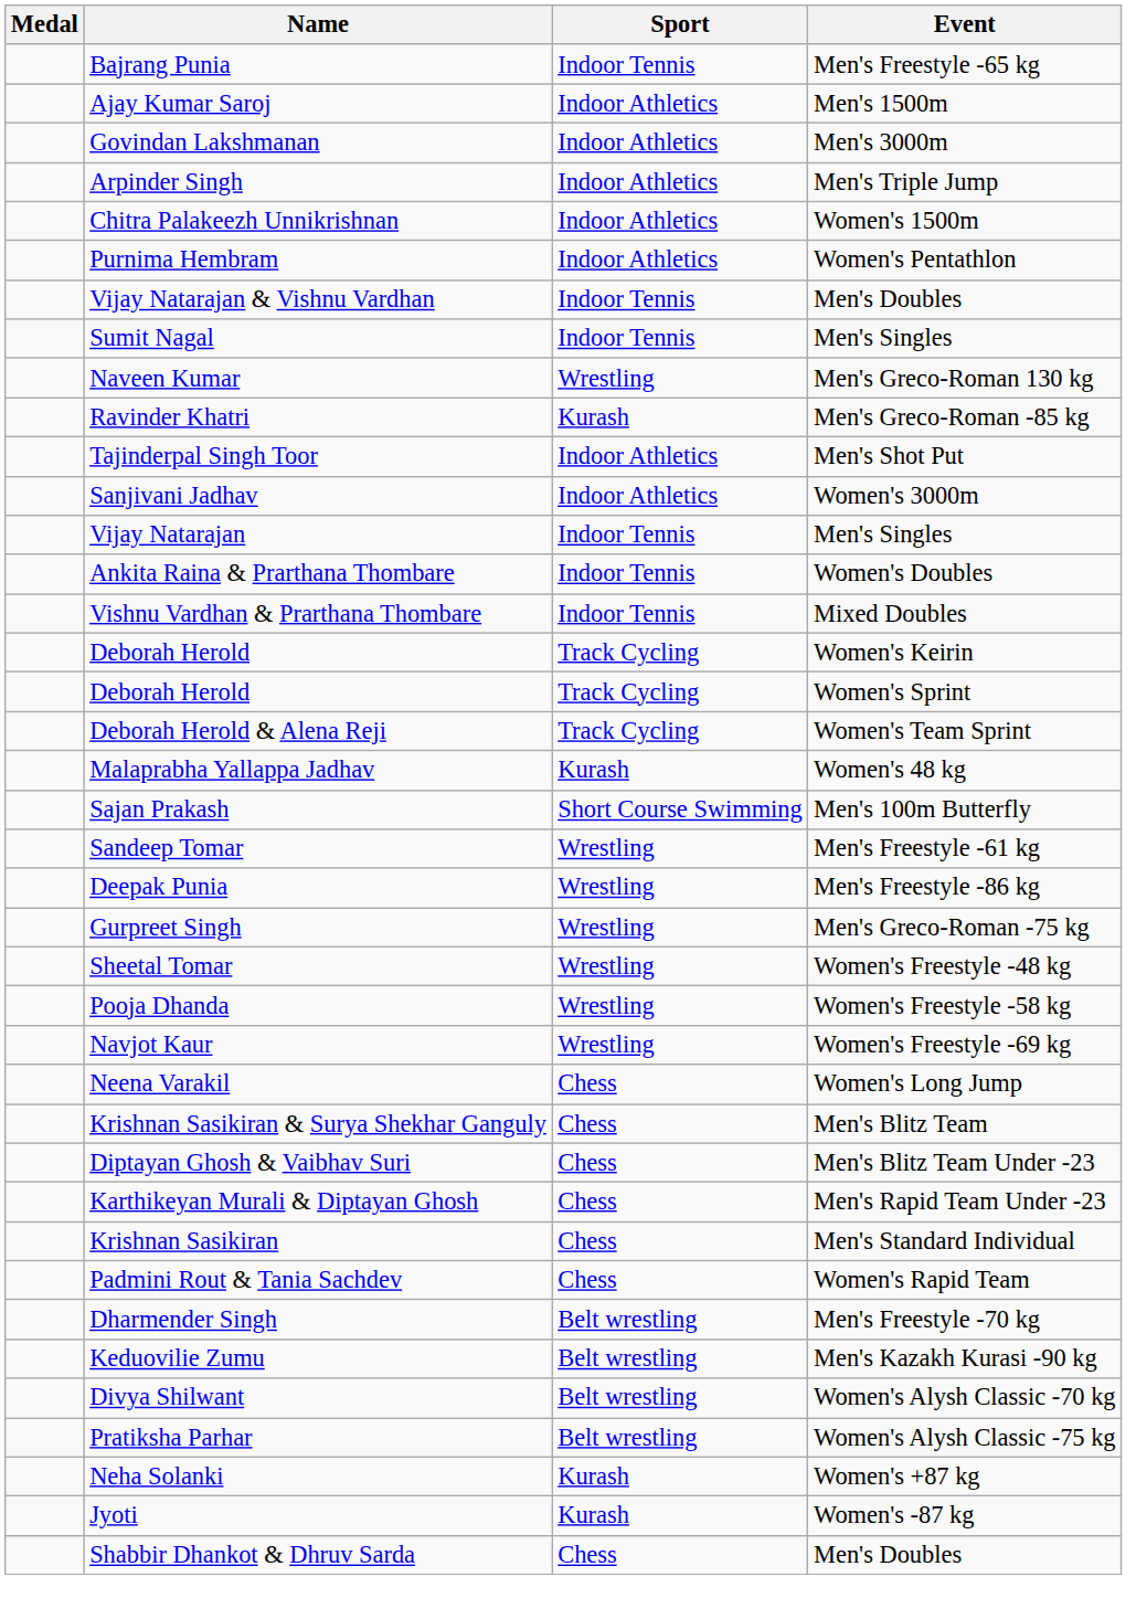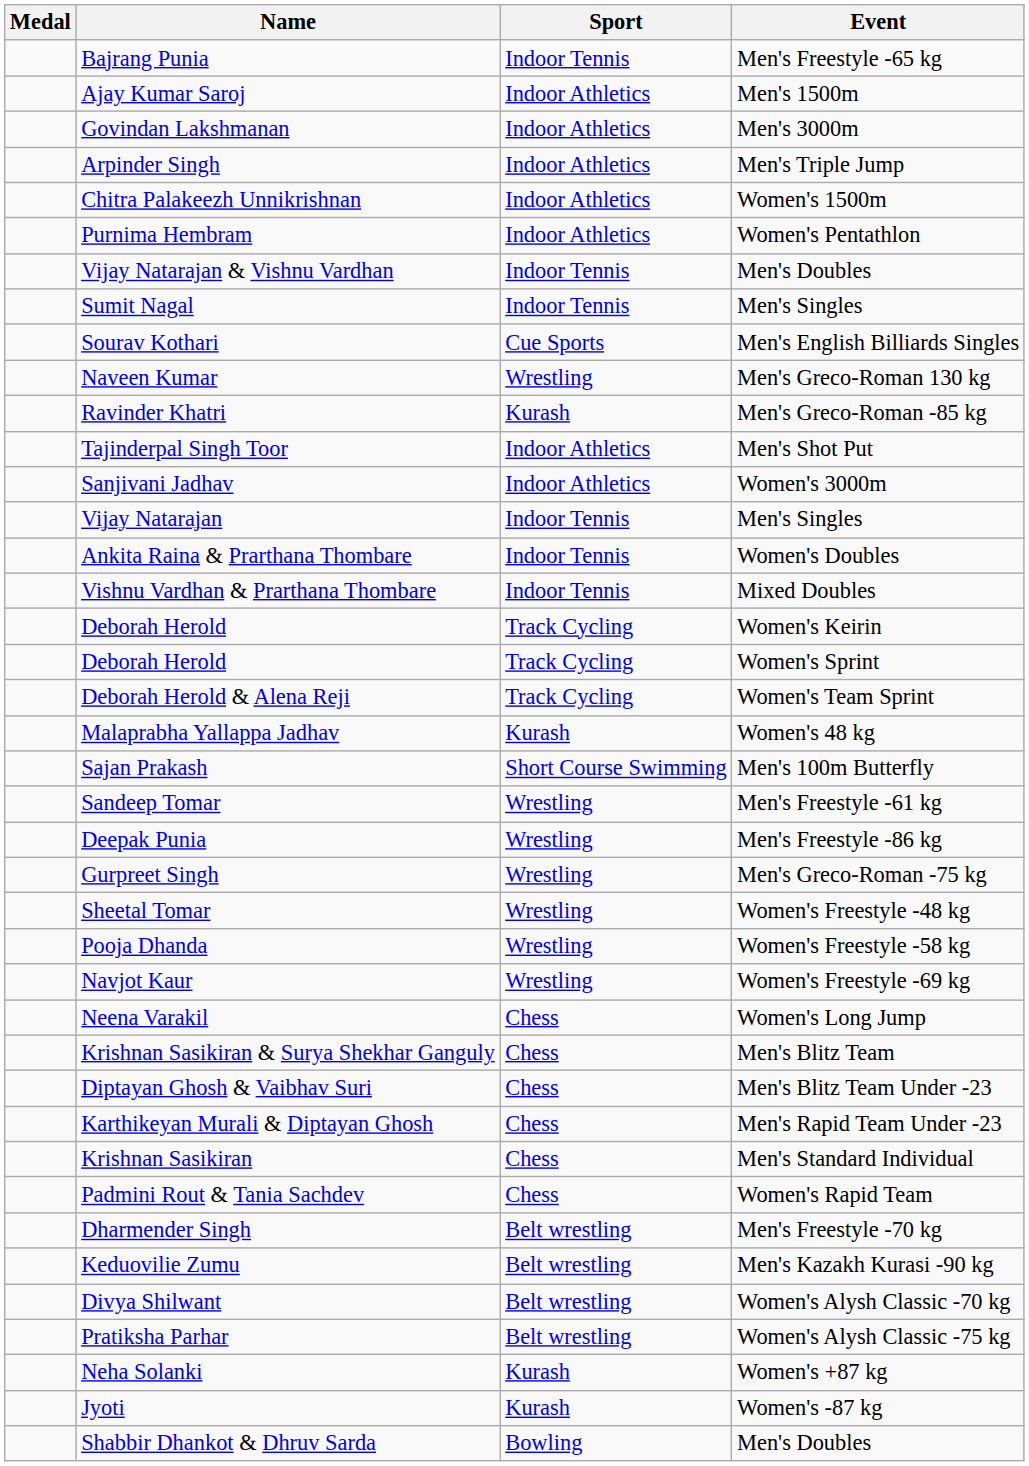+ row: Sourav Kothari | Cue Sports | Men's English Billiards Singles
Shabbir Dhankot & Dhruv Sarda | Sport: Chess -> Bowling
